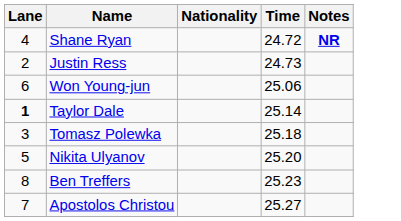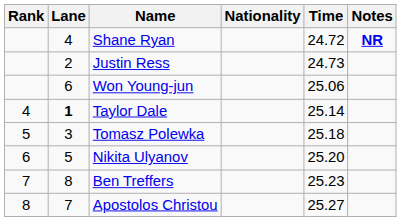+ column: Rank | 4 | 5 | 6 | 7 | 8
